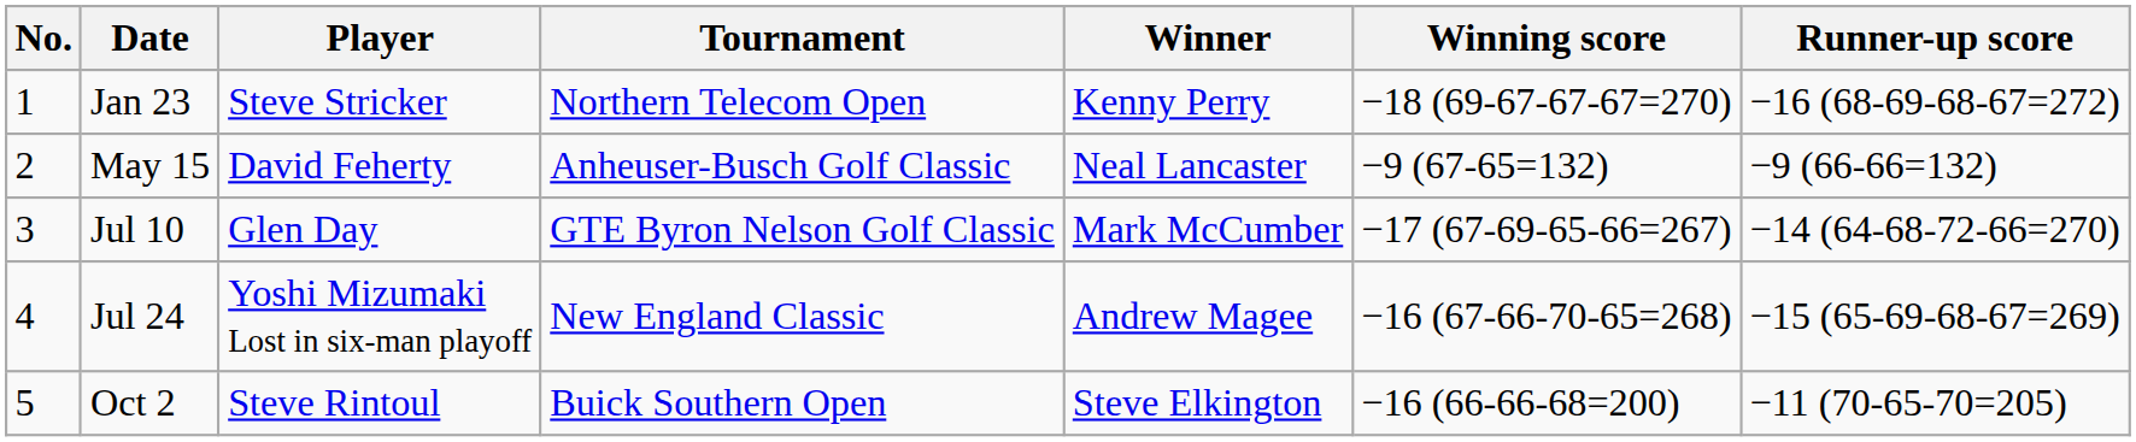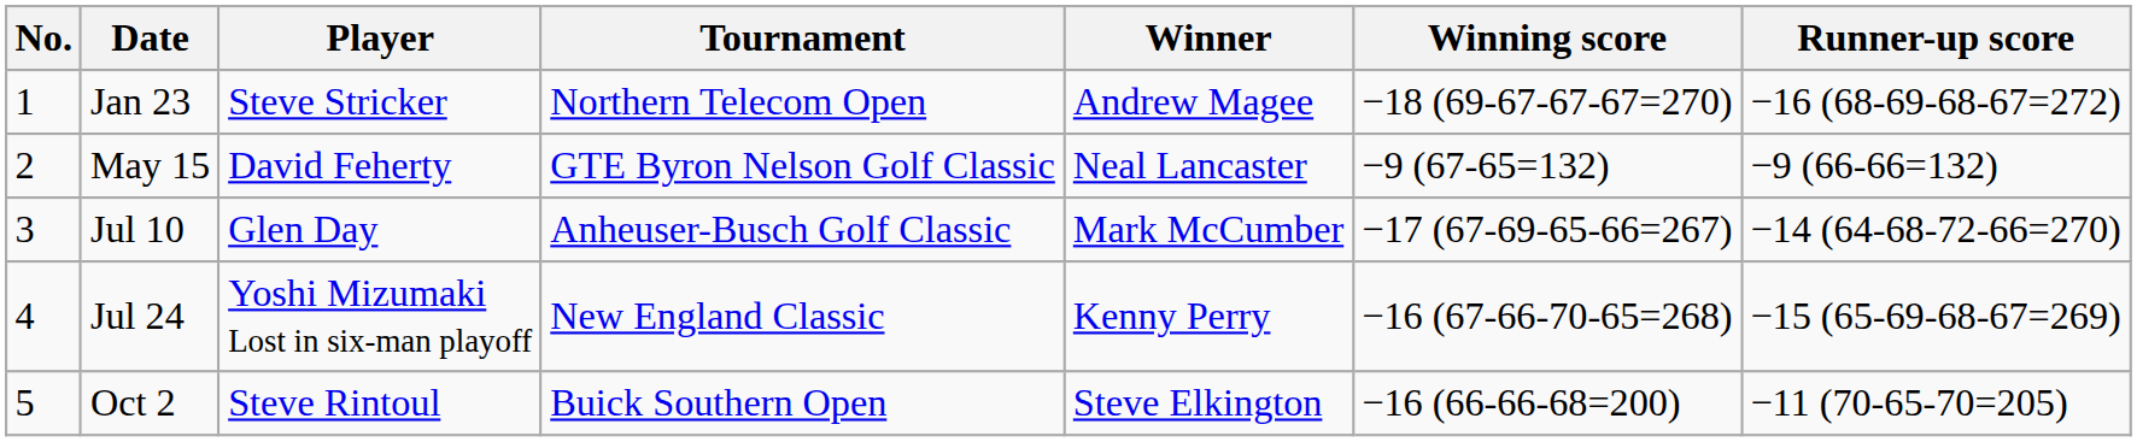Jan 23 | Winner: Kenny Perry -> Andrew Magee
May 15 | Tournament: Anheuser-Busch Golf Classic -> GTE Byron Nelson Golf Classic
Jul 10 | Tournament: GTE Byron Nelson Golf Classic -> Anheuser-Busch Golf Classic
Jul 24 | Winner: Andrew Magee -> Kenny Perry
